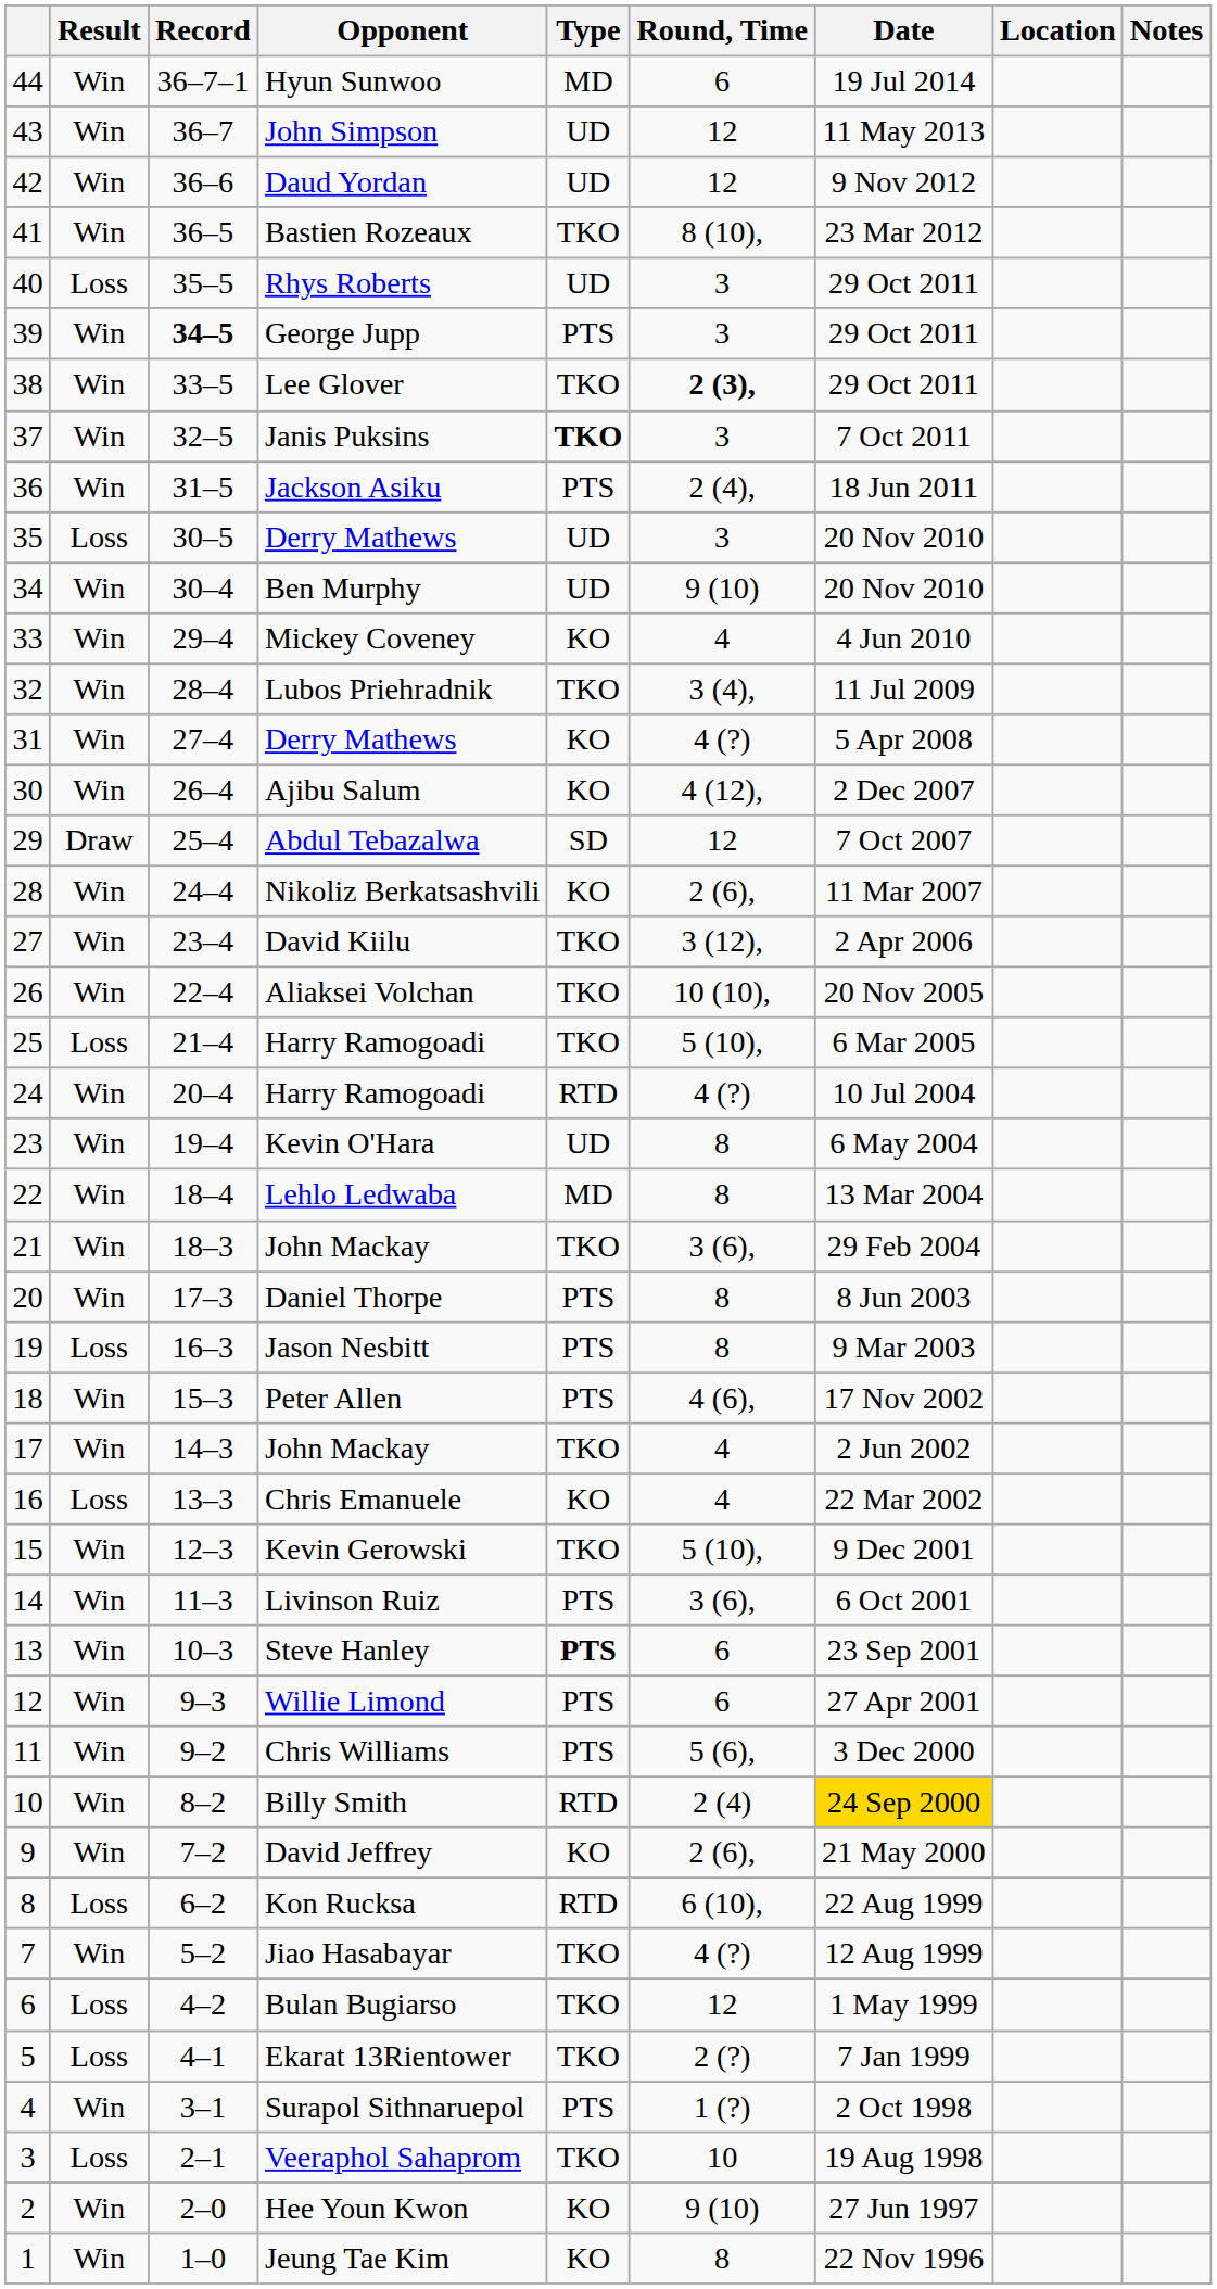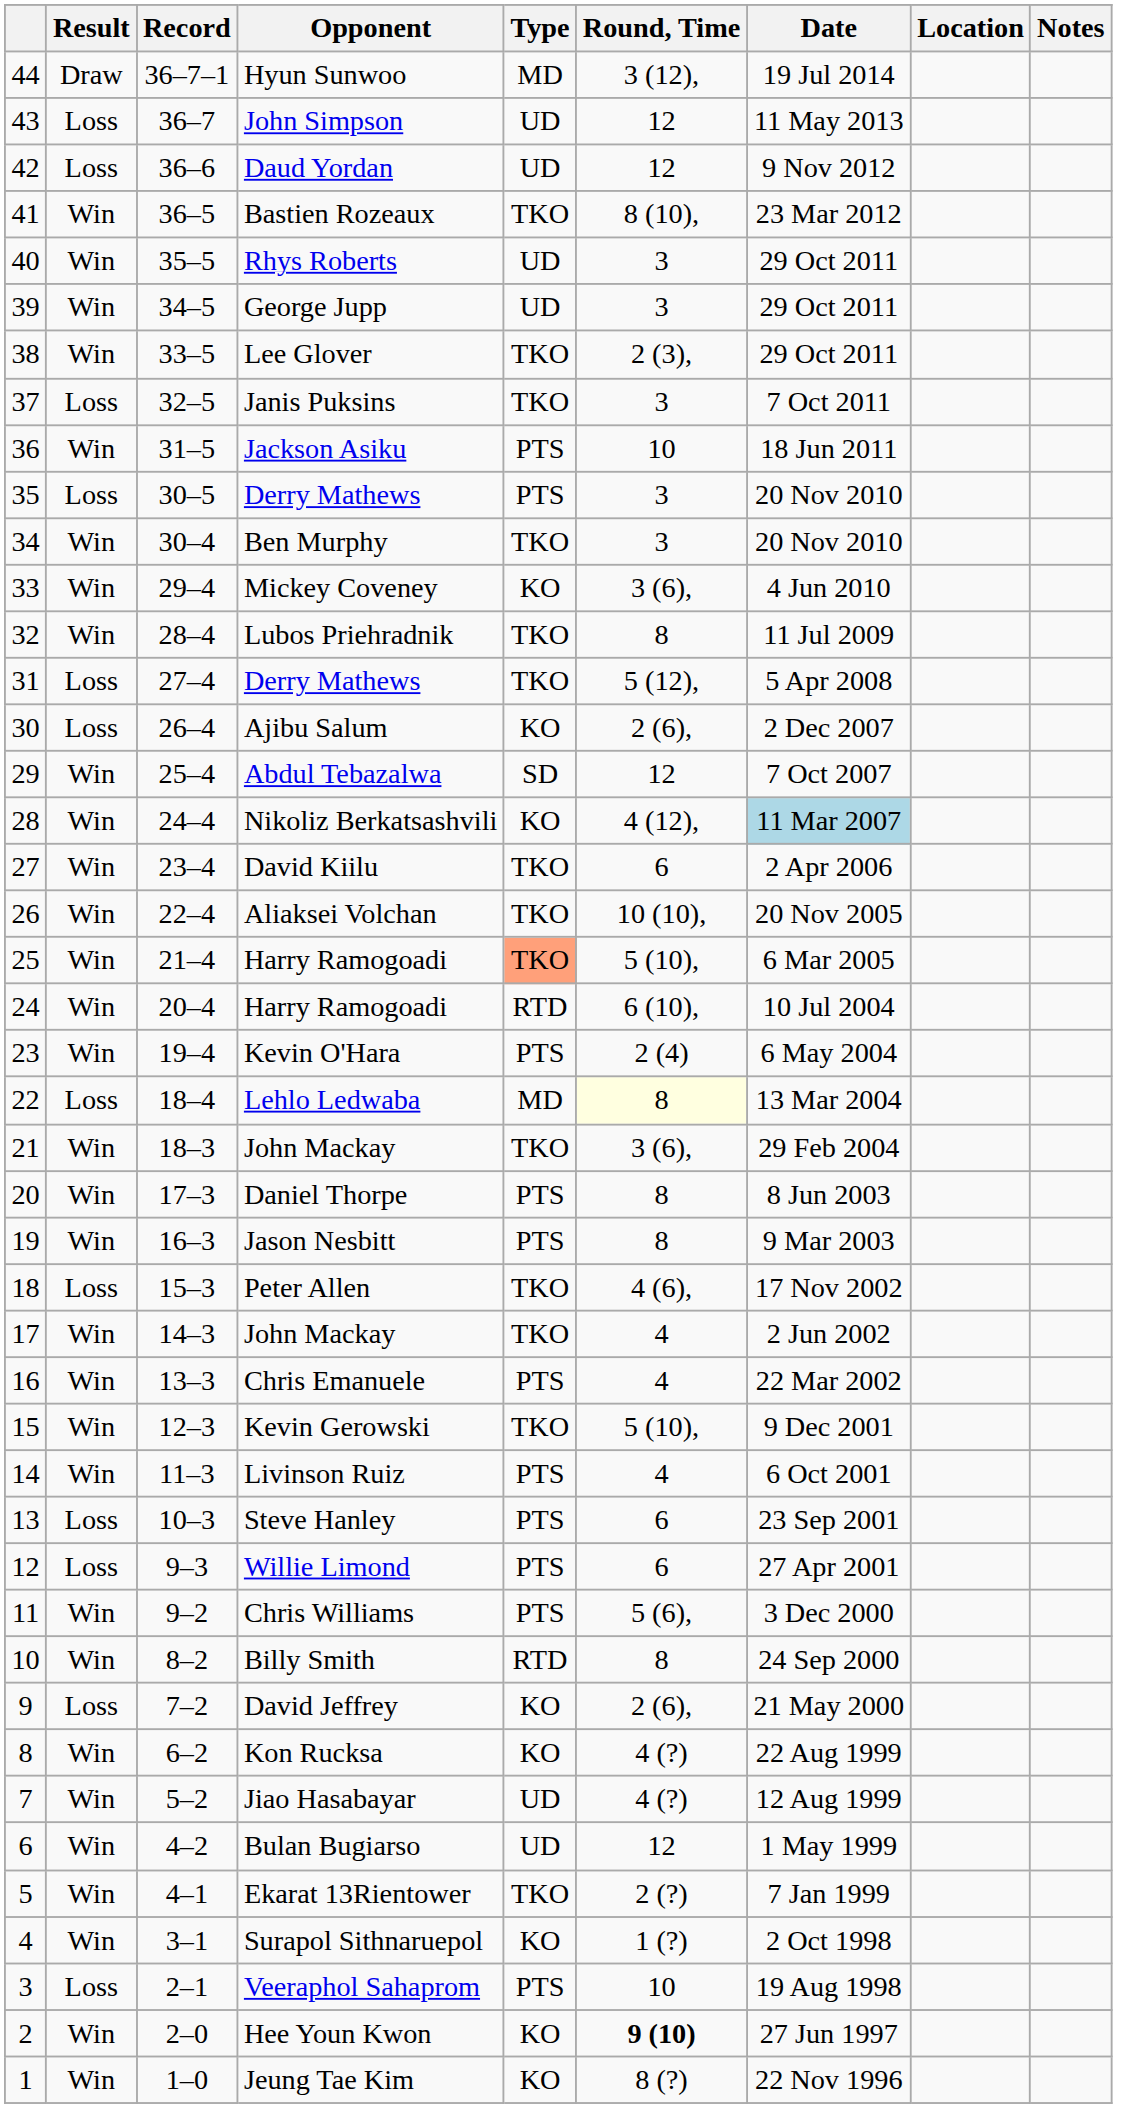Hyun Sunwoo | Result: Win -> Draw
Hyun Sunwoo | Round, Time: 6 -> 3 (12),
John Simpson | Result: Win -> Loss
Daud Yordan | Result: Win -> Loss
Rhys Roberts | Result: Loss -> Win
George Jupp | Record: bold -> normal
George Jupp | Type: PTS -> UD
Lee Glover | Round, Time: bold -> normal
Janis Puksins | Result: Win -> Loss
Janis Puksins | Type: bold -> normal
Jackson Asiku | Round, Time: 2 (4), -> 10
35 / Derry Mathews | Type: UD -> PTS
Ben Murphy | Type: UD -> TKO
Ben Murphy | Round, Time: 9 (10) -> 3
Mickey Coveney | Round, Time: 4 -> 3 (6),
Lubos Priehradnik | Round, Time: 3 (4), -> 8
31 / Derry Mathews | Result: Win -> Loss
31 / Derry Mathews | Type: KO -> TKO
31 / Derry Mathews | Round, Time: 4 (?) -> 5 (12),
Ajibu Salum | Result: Win -> Loss
Ajibu Salum | Round, Time: 4 (12), -> 2 (6),
Abdul Tebazalwa | Result: Draw -> Win
Nikoliz Berkatsashvili | Round, Time: 2 (6), -> 4 (12),
Nikoliz Berkatsashvili | Date: no background -> lightblue background
David Kiilu | Round, Time: 3 (12), -> 6
25 / Harry Ramogoadi | Result: Loss -> Win
25 / Harry Ramogoadi | Type: no background -> lightsalmon background
24 / Harry Ramogoadi | Round, Time: 4 (?) -> 6 (10),
Kevin O'Hara | Type: UD -> PTS
Kevin O'Hara | Round, Time: 8 -> 2 (4)
Lehlo Ledwaba | Result: Win -> Loss
Lehlo Ledwaba | Round, Time: no background -> lightyellow background
Jason Nesbitt | Result: Loss -> Win
Peter Allen | Result: Win -> Loss
Peter Allen | Type: PTS -> TKO
Chris Emanuele | Result: Loss -> Win
Chris Emanuele | Type: KO -> PTS
Livinson Ruiz | Round, Time: 3 (6), -> 4
Steve Hanley | Result: Win -> Loss
Steve Hanley | Type: bold -> normal
Willie Limond | Result: Win -> Loss
Billy Smith | Round, Time: 2 (4) -> 8
Billy Smith | Date: gold background -> no background
David Jeffrey | Result: Win -> Loss
Kon Rucksa | Result: Loss -> Win
Kon Rucksa | Type: RTD -> KO
Kon Rucksa | Round, Time: 6 (10), -> 4 (?)
Jiao Hasabayar | Type: TKO -> UD
Bulan Bugiarso | Result: Loss -> Win
Bulan Bugiarso | Type: TKO -> UD
Ekarat 13Rientower | Result: Loss -> Win
Surapol Sithnaruepol | Type: PTS -> KO
Veeraphol Sahaprom | Type: TKO -> PTS
Hee Youn Kwon | Round, Time: normal -> bold
Jeung Tae Kim | Round, Time: 8 -> 8 (?)
